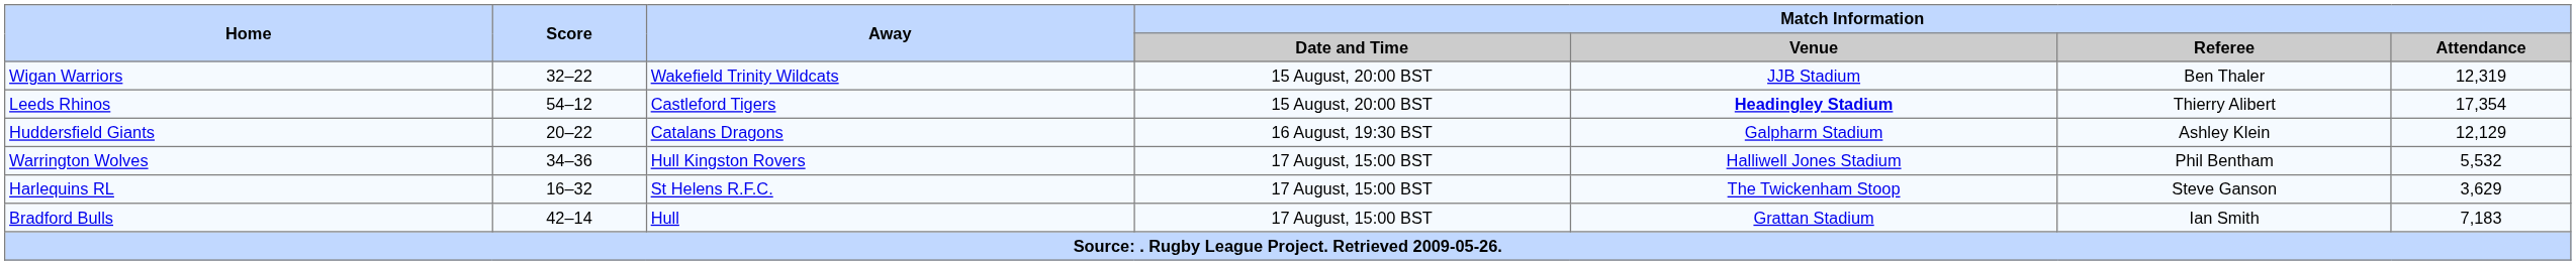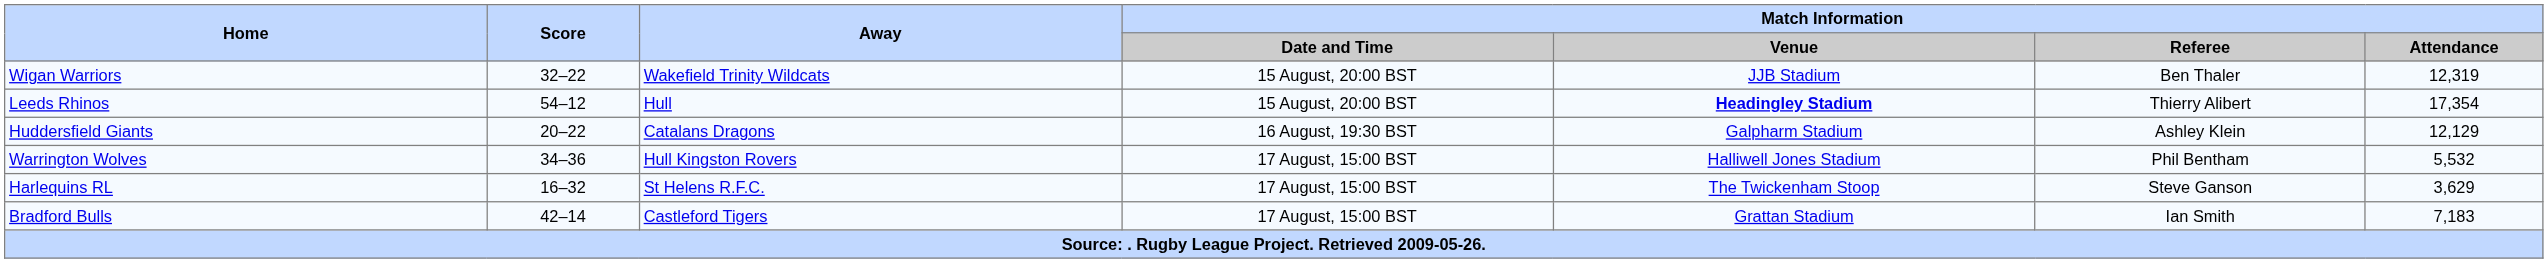Leeds Rhinos | Away: Castleford Tigers -> Hull
Bradford Bulls | Away: Hull -> Castleford Tigers
